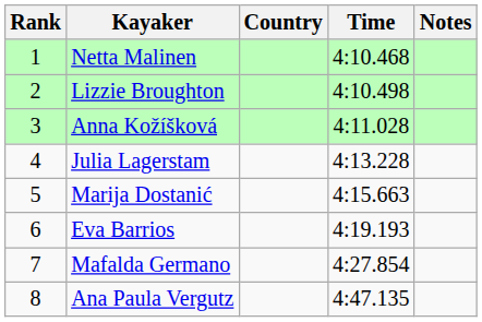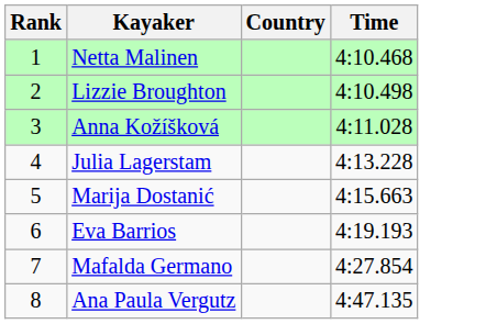- column: Notes
